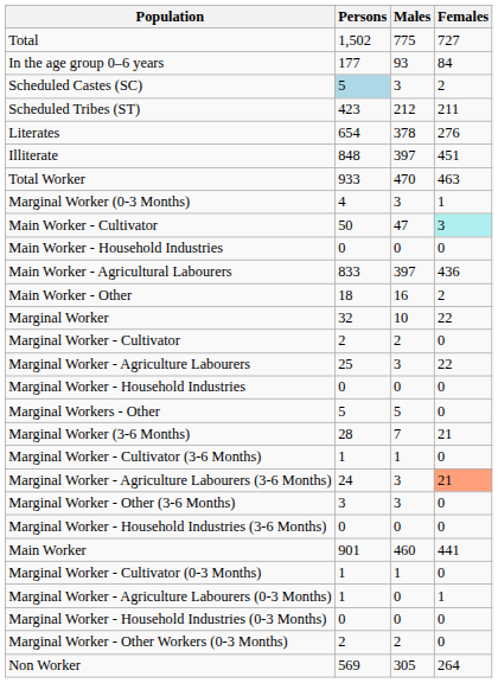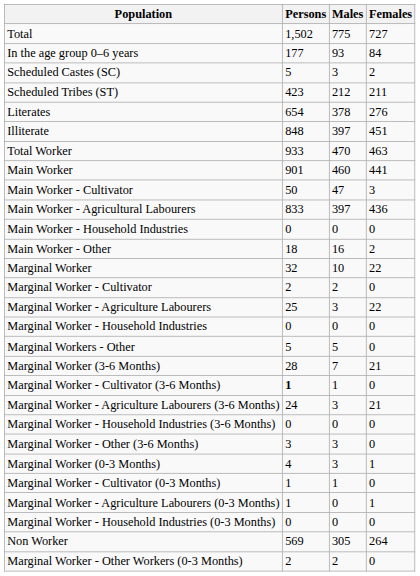Scheduled Castes (SC) | Persons: lightblue background -> no background
rows swapped: Main Worker <-> Marginal Worker (0-3 Months)
Main Worker - Cultivator | Females: paleturquoise background -> no background
rows swapped: Main Worker - Agricultural Labourers <-> Main Worker - Household Industries
Marginal Worker - Cultivator (3-6 Months) | Persons: normal -> bold
Marginal Worker - Agriculture Labourers (3-6 Months) | Females: lightsalmon background -> no background
rows swapped: Marginal Worker - Household Industries (3-6 Months) <-> Marginal Worker - Other (3-6 Months)
rows swapped: Marginal Worker - Other Workers (0-3 Months) <-> Non Worker
